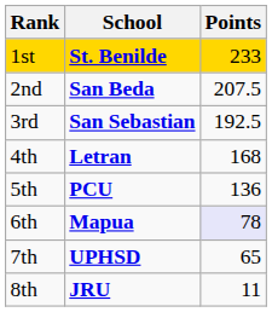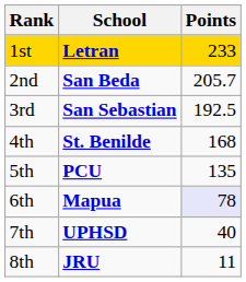1st | School: St. Benilde -> Letran
2nd | Points: 207.5 -> 205.7
4th | School: Letran -> St. Benilde
5th | Points: 136 -> 135
7th | Points: 65 -> 40
